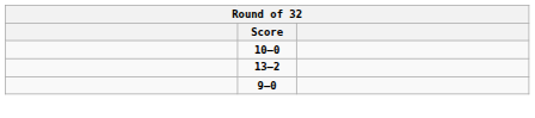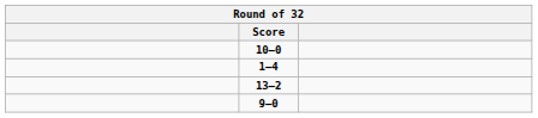+ row: 1–4
